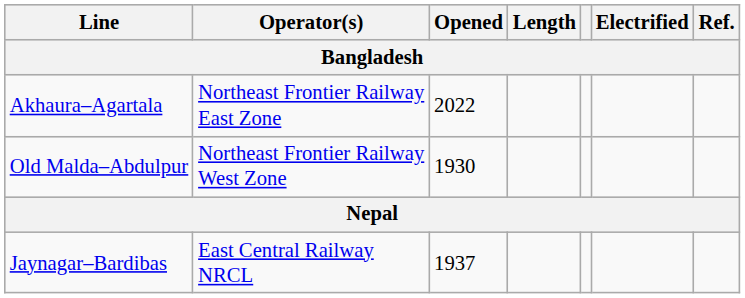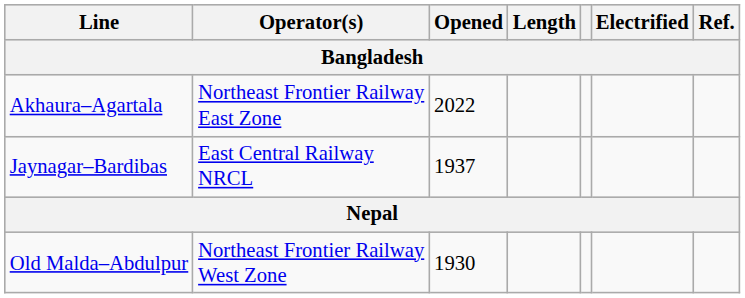rows swapped: Old Malda–Abdulpur <-> Jaynagar–Bardibas
